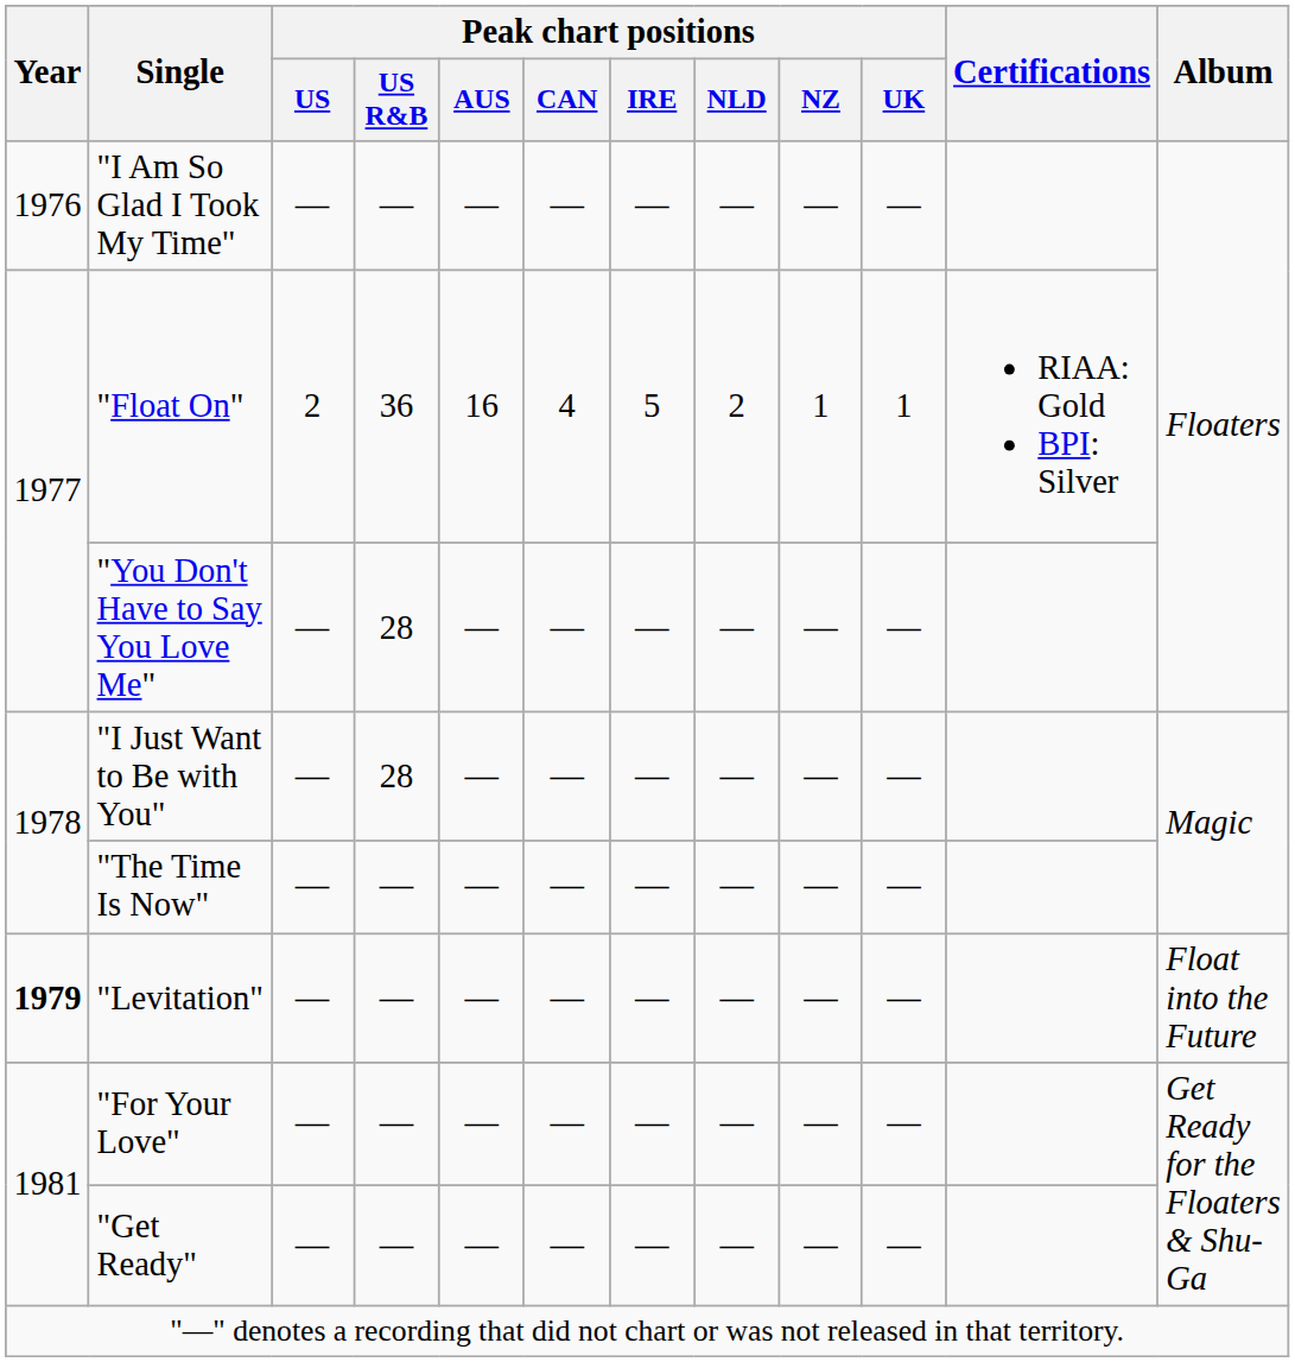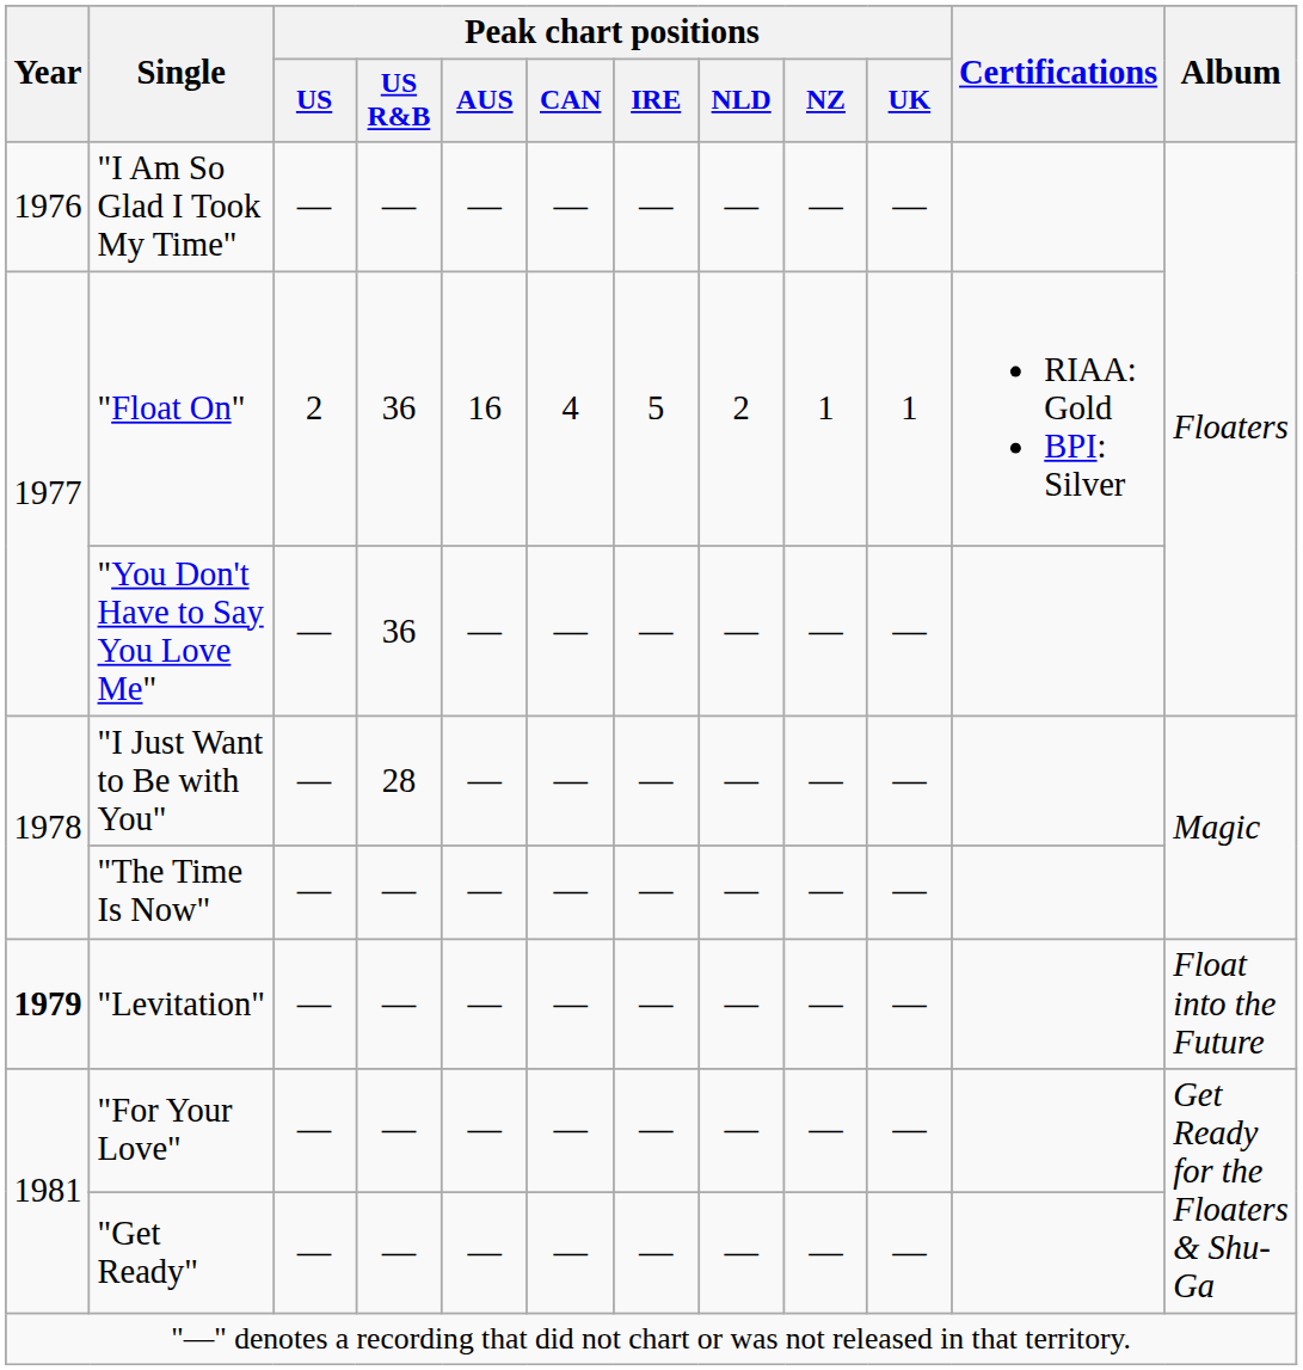"You Don't Have to Say You Love Me" | Peak chart positions / US R&B: 28 -> 36
